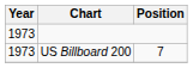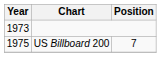US Billboard 200 | Year: 1973 -> 1975
